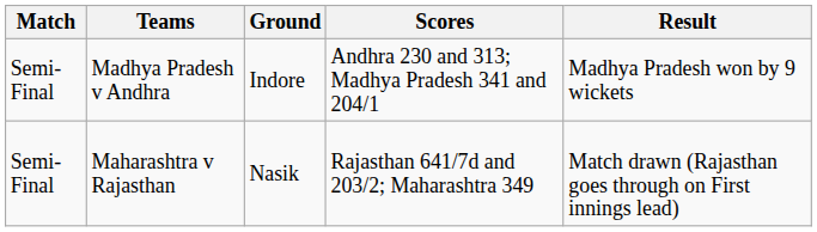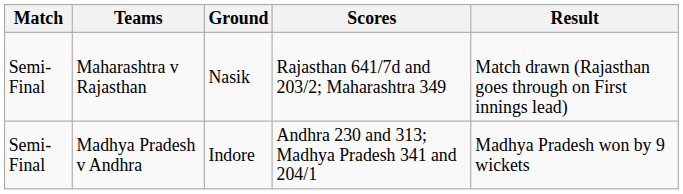rows swapped: Maharashtra v Rajasthan <-> Madhya Pradesh v Andhra
